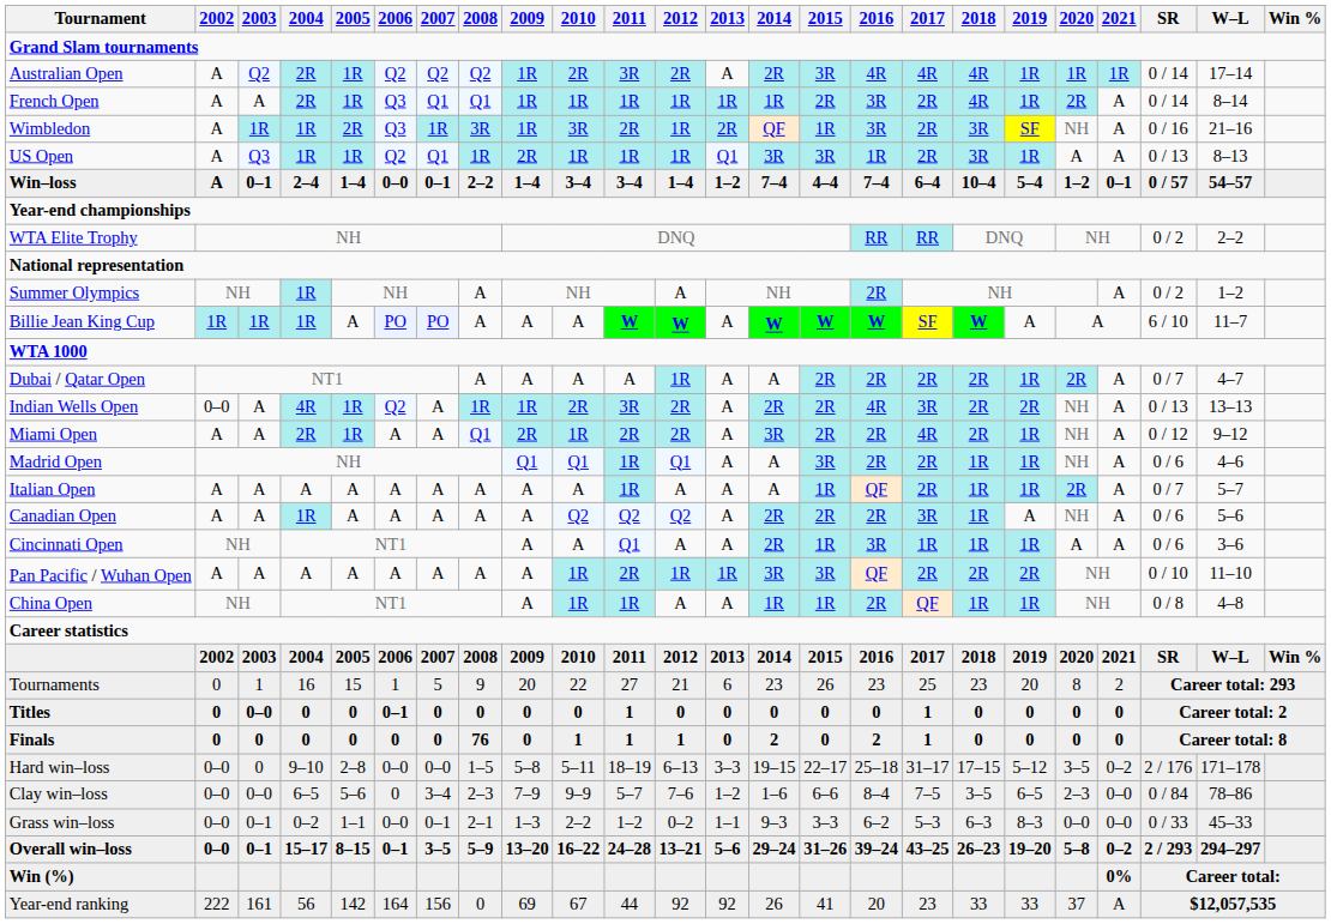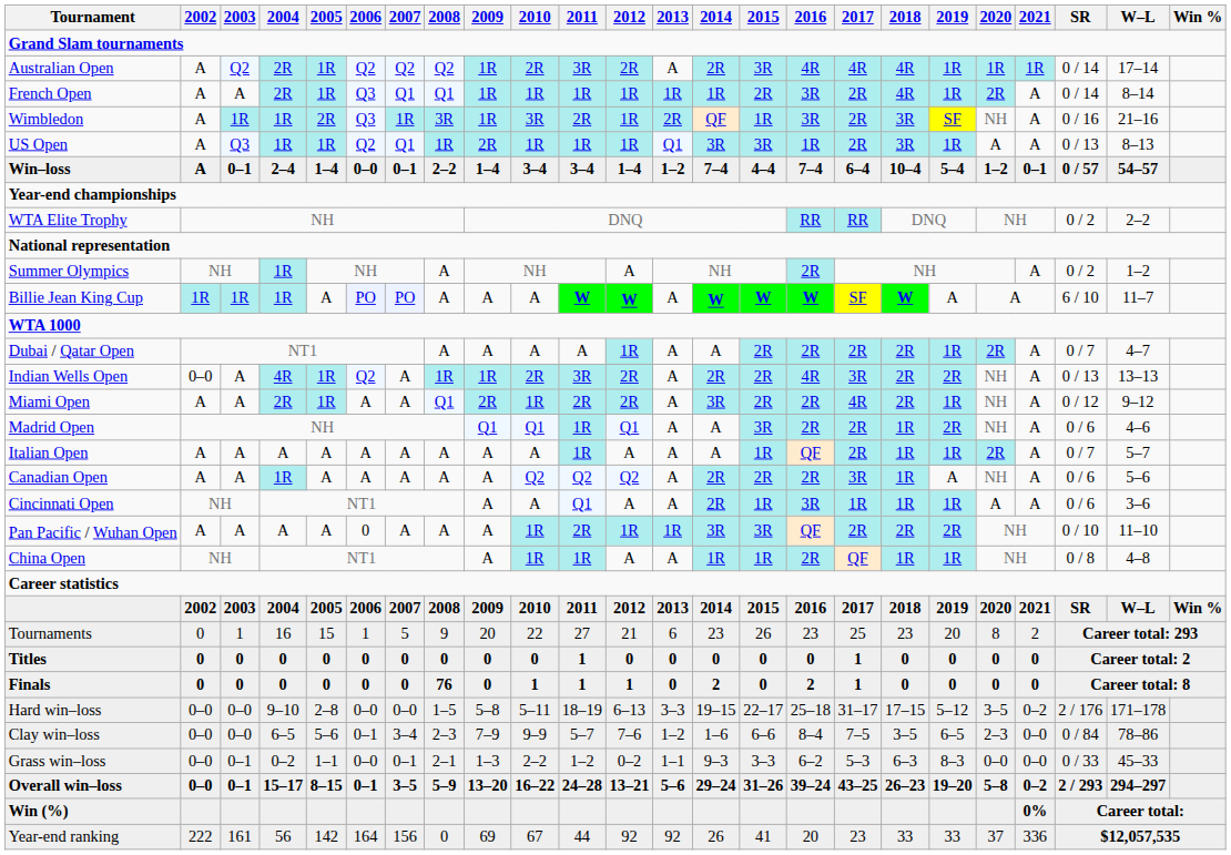Madrid Open | 2019: 1R -> 2R
Pan Pacific / Wuhan Open | 2006: A -> 0
Titles | 2003: 0–0 -> 0
Titles | 2006: 0–1 -> 0
Hard win–loss | 2003: 0 -> 0–0
Clay win–loss | 2006: 0 -> 0–1
Year-end ranking | 2021: A -> 336
